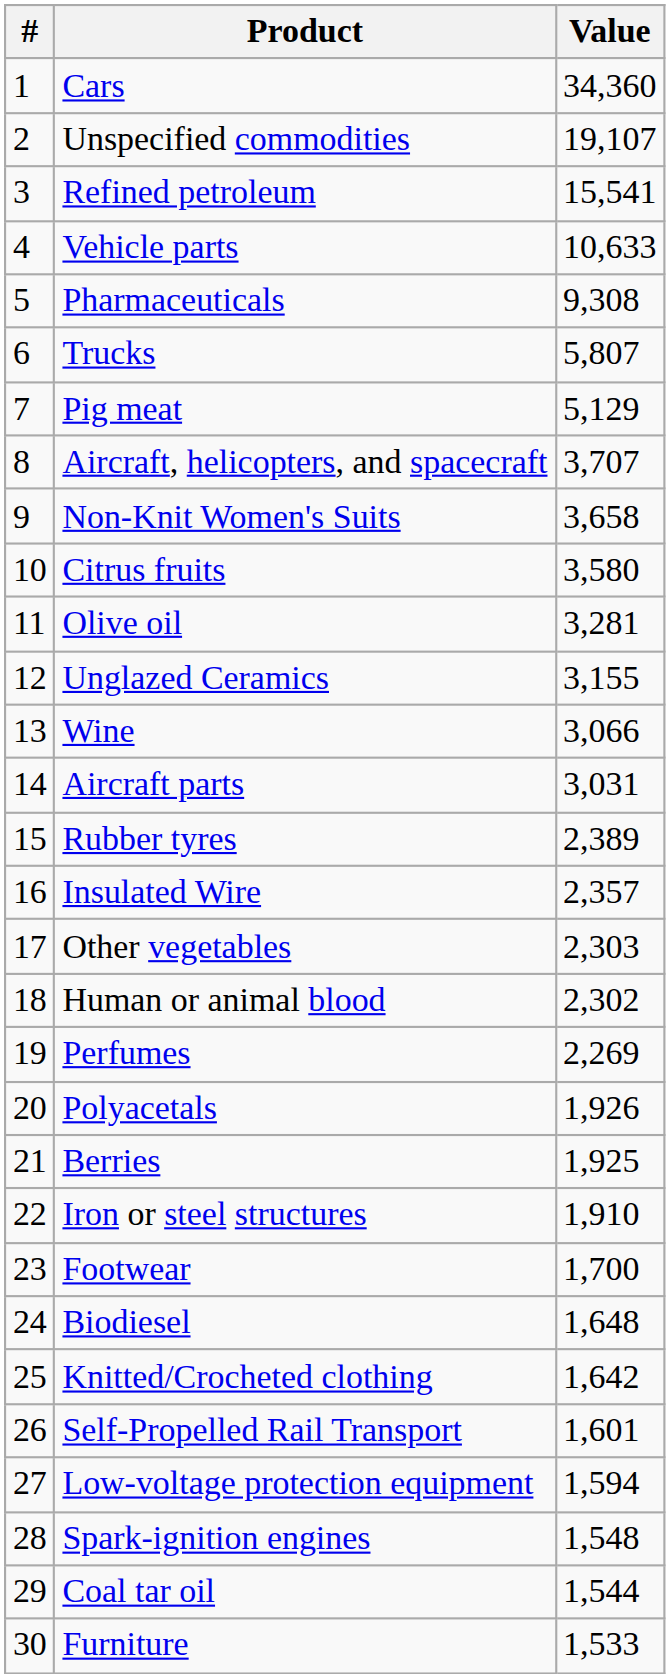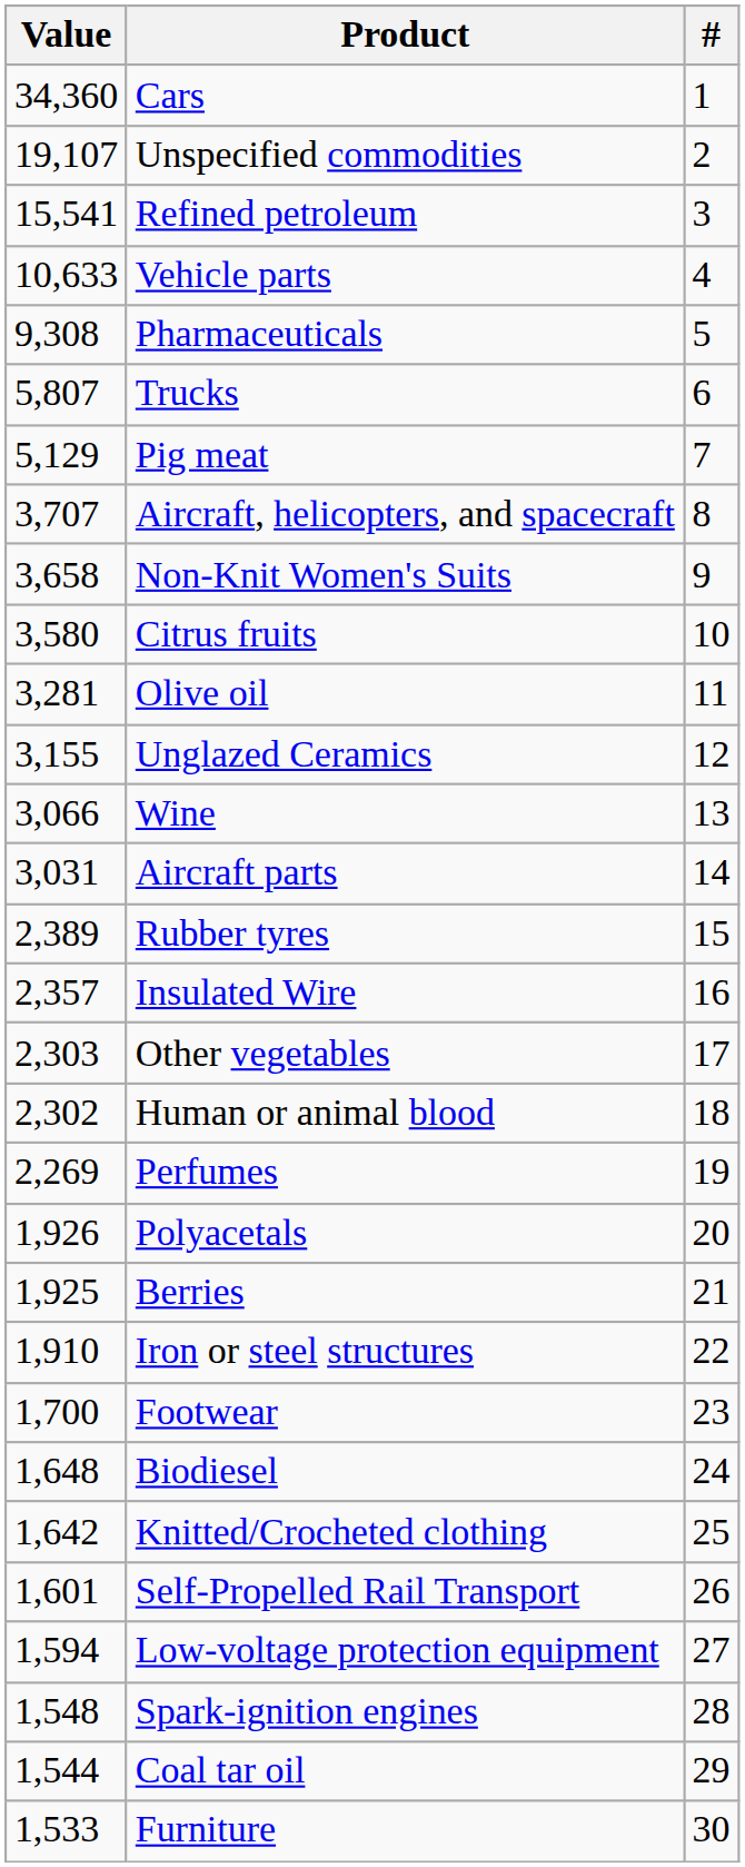columns swapped: # <-> Value
